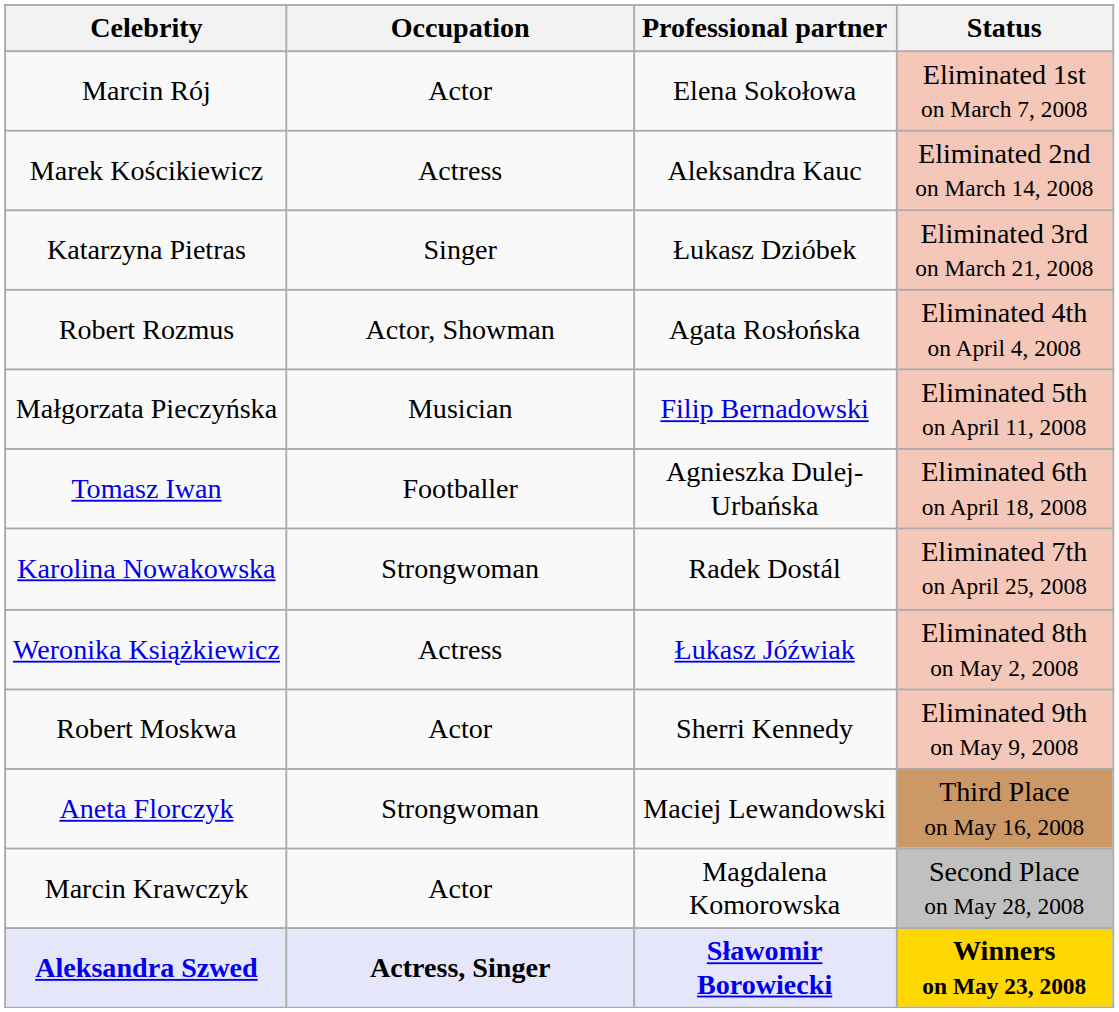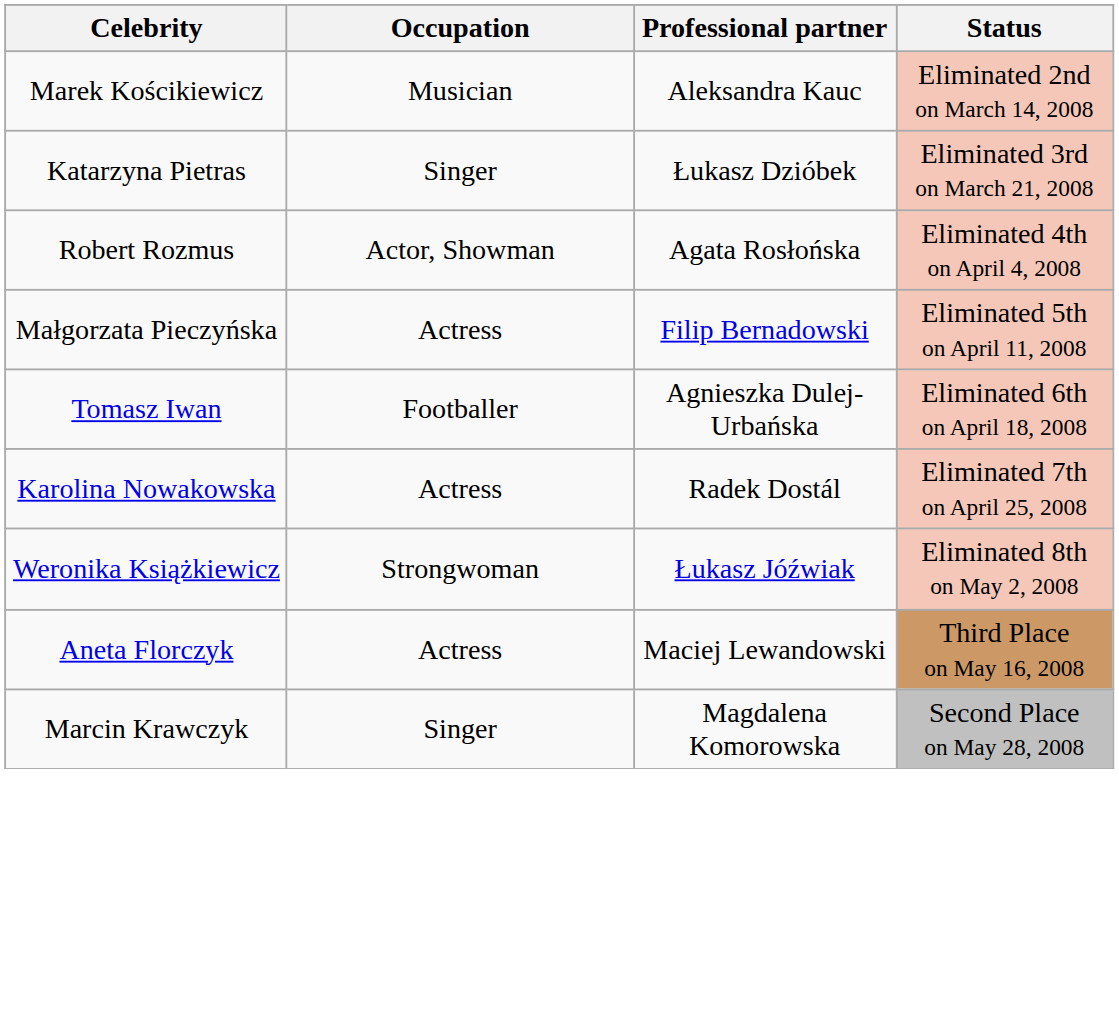- row: Marcin Rój | Actor | Elena Sokołowa | Eliminated 1st on March 7, 2008
Marek Kościkiewicz | Occupation: Actress -> Musician
Małgorzata Pieczyńska | Occupation: Musician -> Actress
Karolina Nowakowska | Occupation: Strongwoman -> Actress
Weronika Książkiewicz | Occupation: Actress -> Strongwoman
- row: Robert Moskwa | Actor | Sherri Kennedy | Eliminated 9th on May 9, 2008
Aneta Florczyk | Occupation: Strongwoman -> Actress
Marcin Krawczyk | Occupation: Actor -> Singer
- row: Aleksandra Szwed | Actress, Singer | Sławomir Borowiecki | Winners on May 23, 2008
